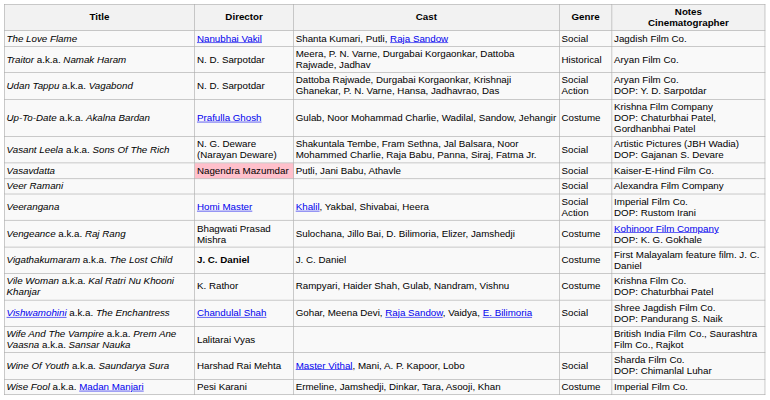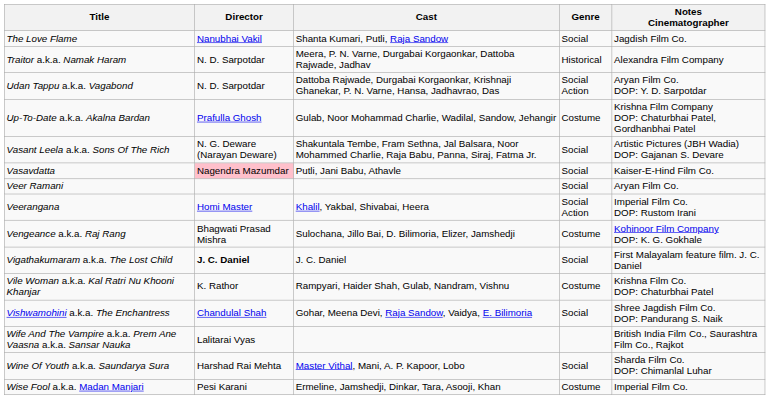Traitor a.k.a. Namak Haram | Notes Cinematographer: Aryan Film Co. -> Alexandra Film Company
Veer Ramani | Notes Cinematographer: Alexandra Film Company -> Aryan Film Co.
Vigathakumaram a.k.a. The Lost Child | Genre: Costume -> Social
